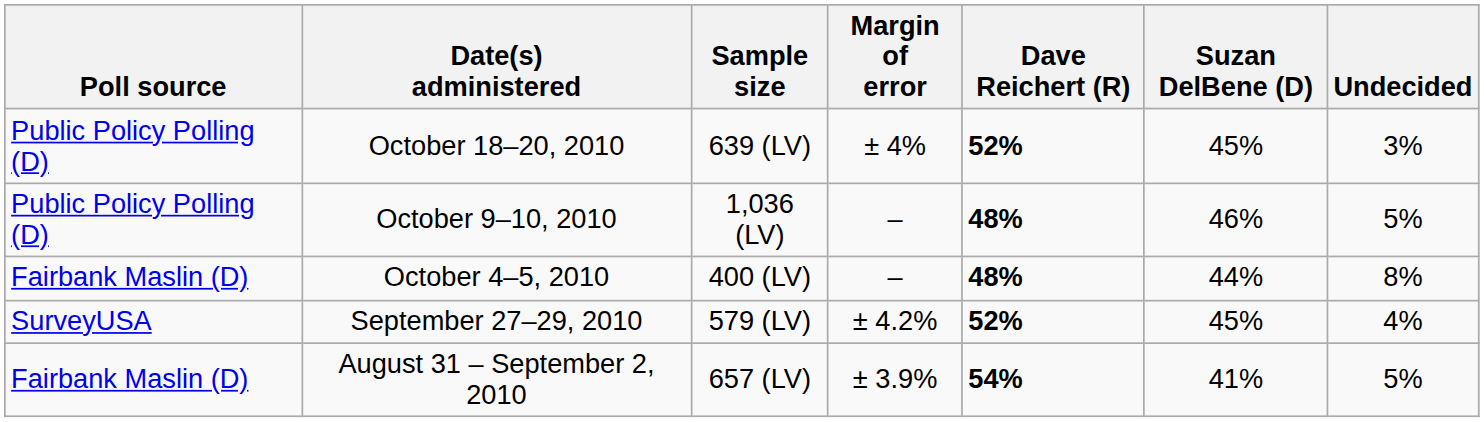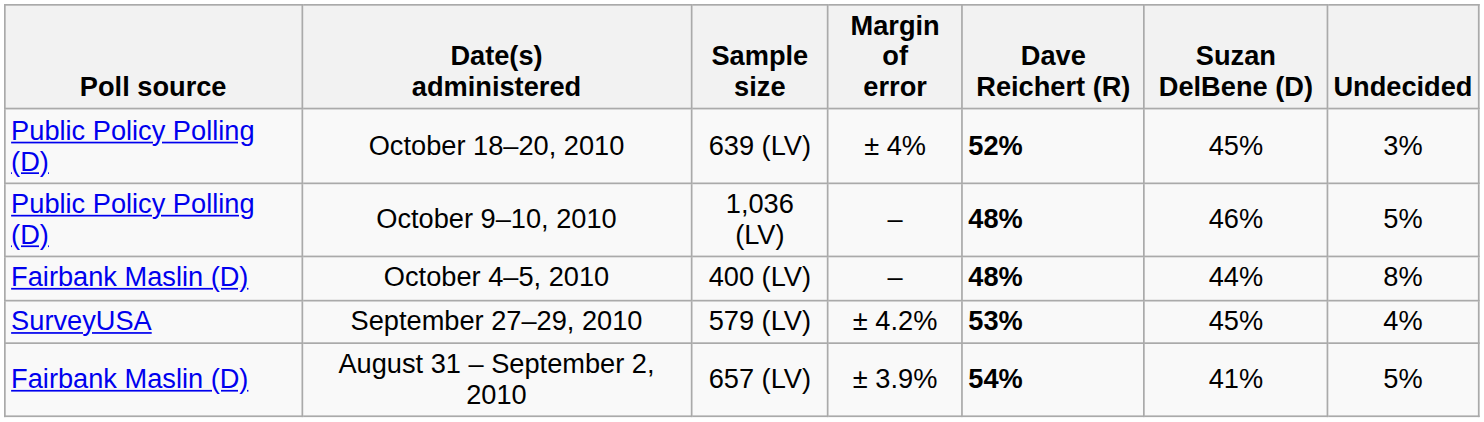September 27–29, 2010 | Dave Reichert (R): 52% -> 53%
